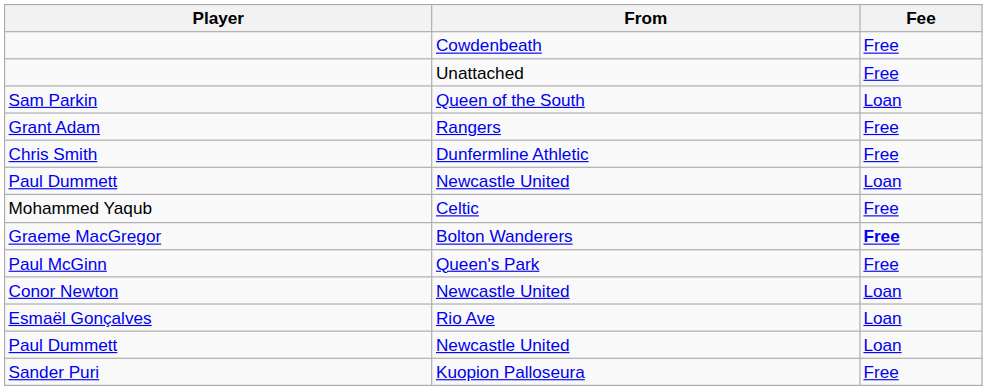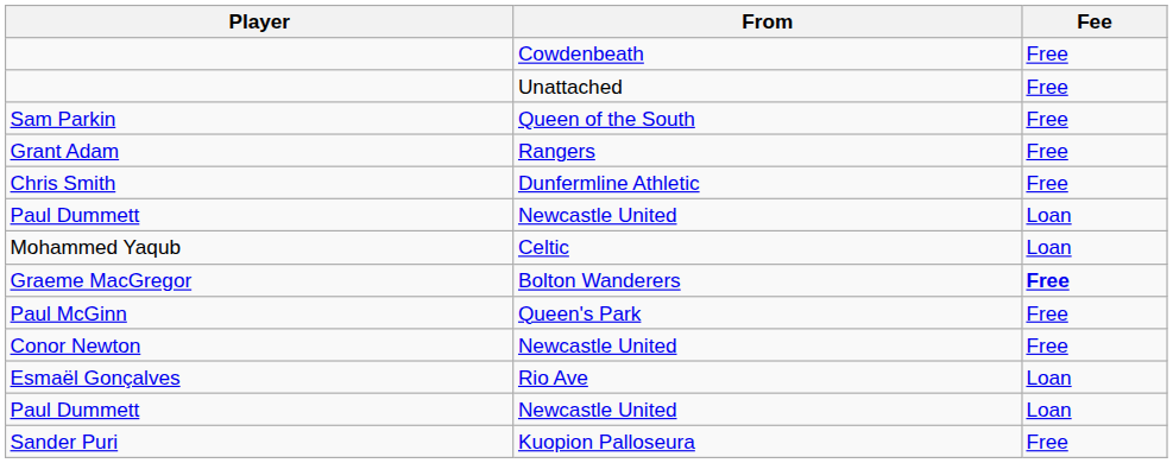Sam Parkin | Fee: Loan -> Free
Mohammed Yaqub | Fee: Free -> Loan
Conor Newton | Fee: Loan -> Free
